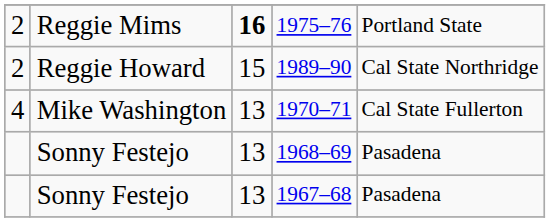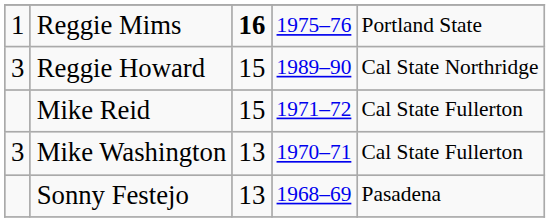1975–76 | column 1: 2 -> 1
1989–90 | column 1: 2 -> 3
+ row: Mike Reid | 15 | 1971–72 | Cal State Fullerton
1970–71 | column 1: 4 -> 3
- row: Sonny Festejo | 13 | 1967–68 | Pasadena
